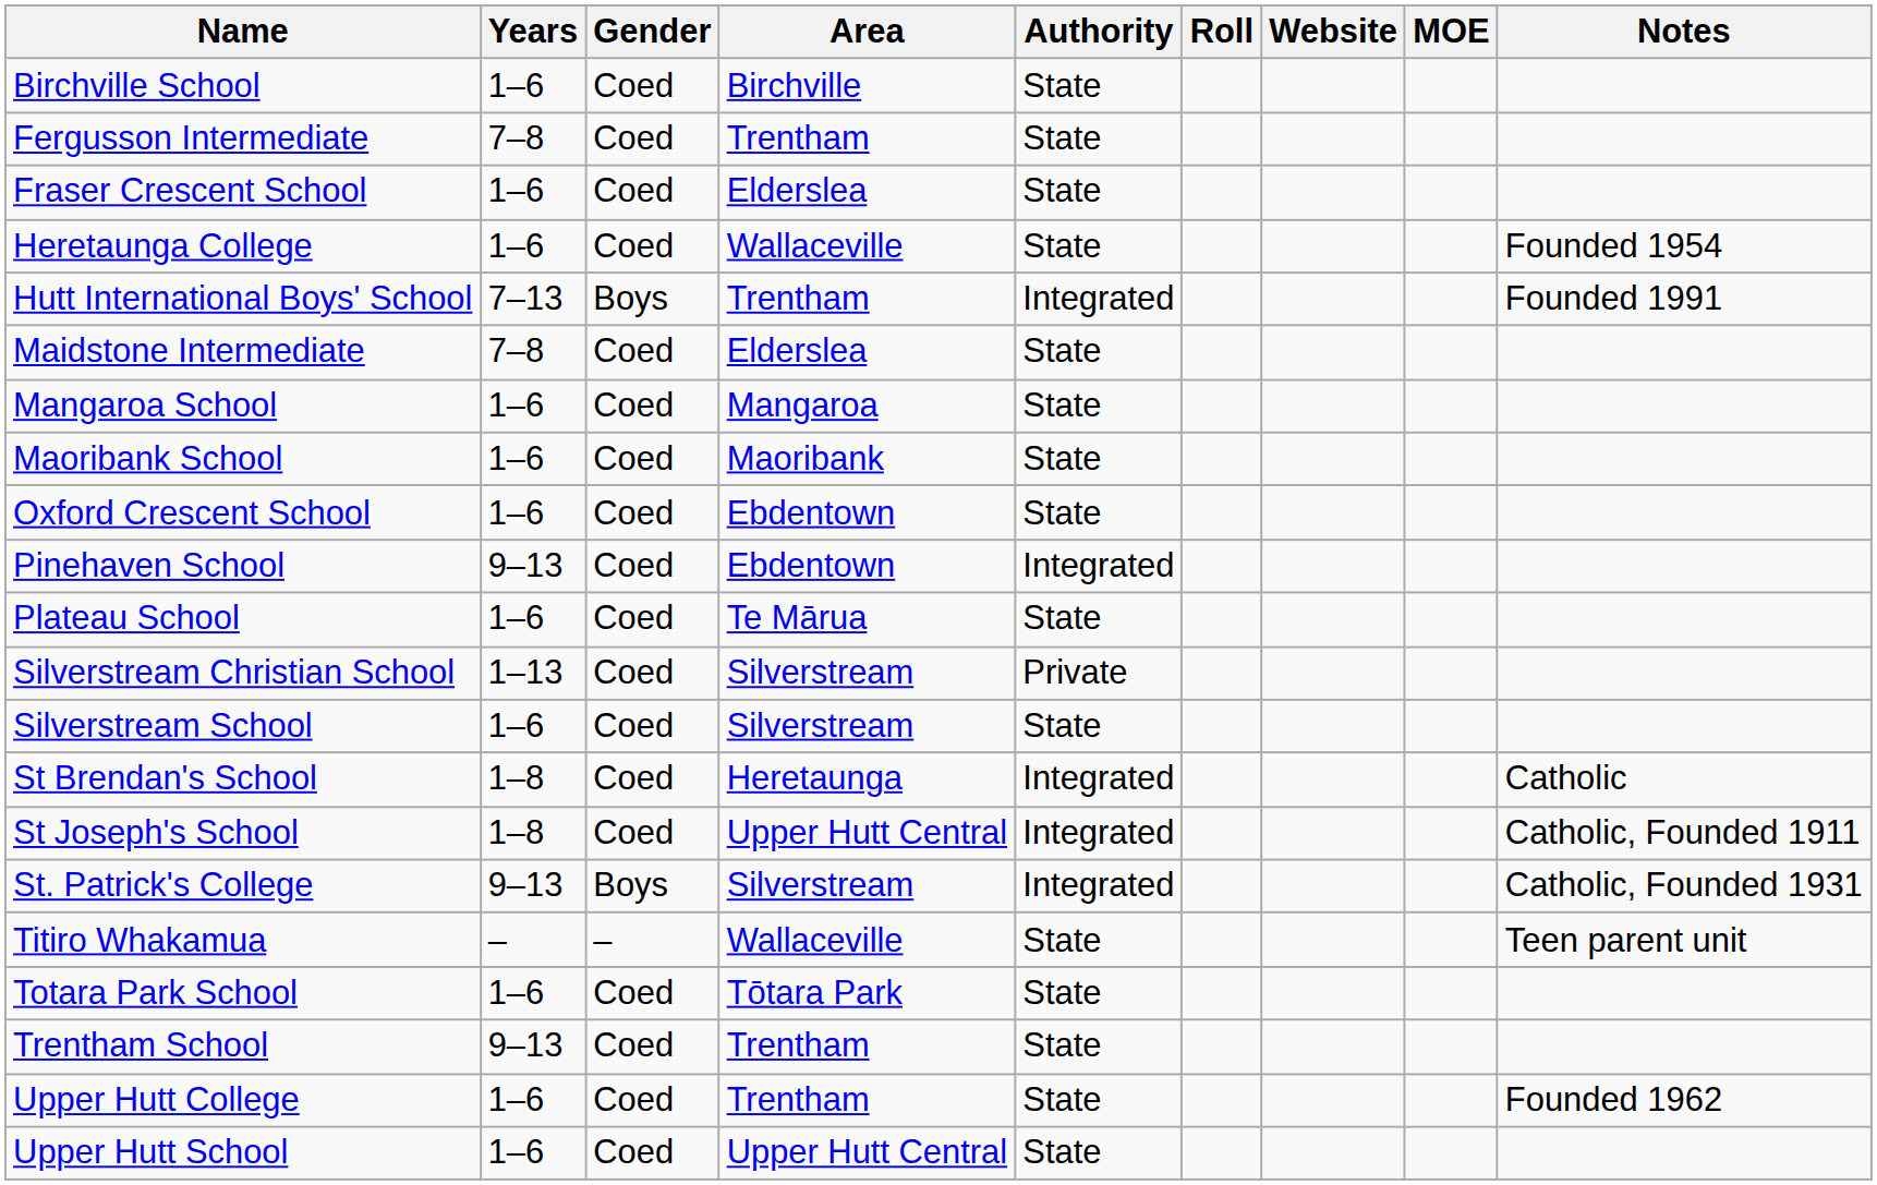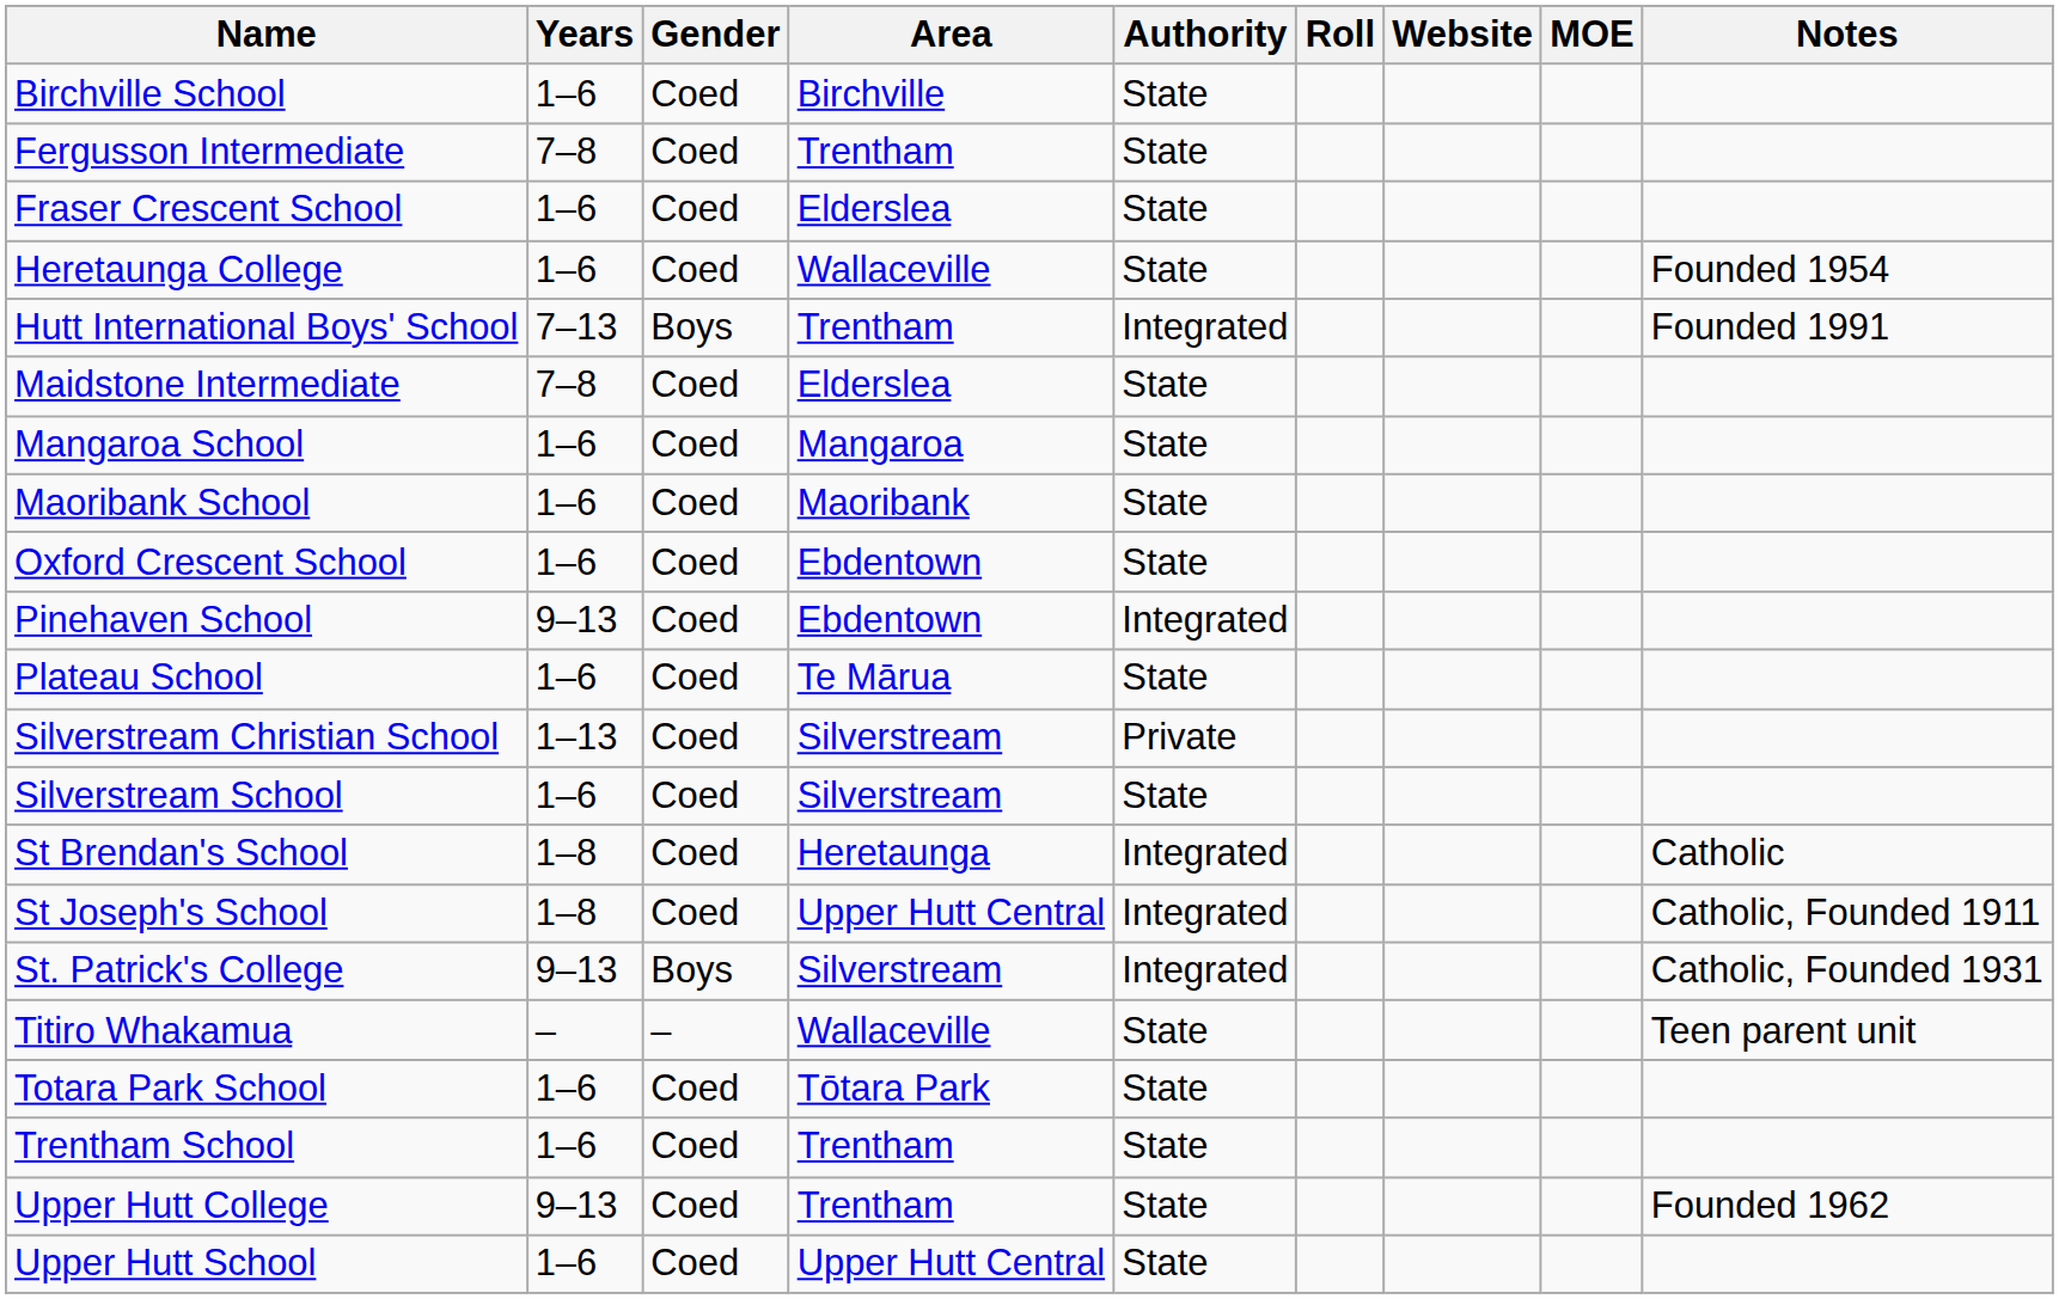Trentham School | Years: 9–13 -> 1–6
Upper Hutt College | Years: 1–6 -> 9–13
